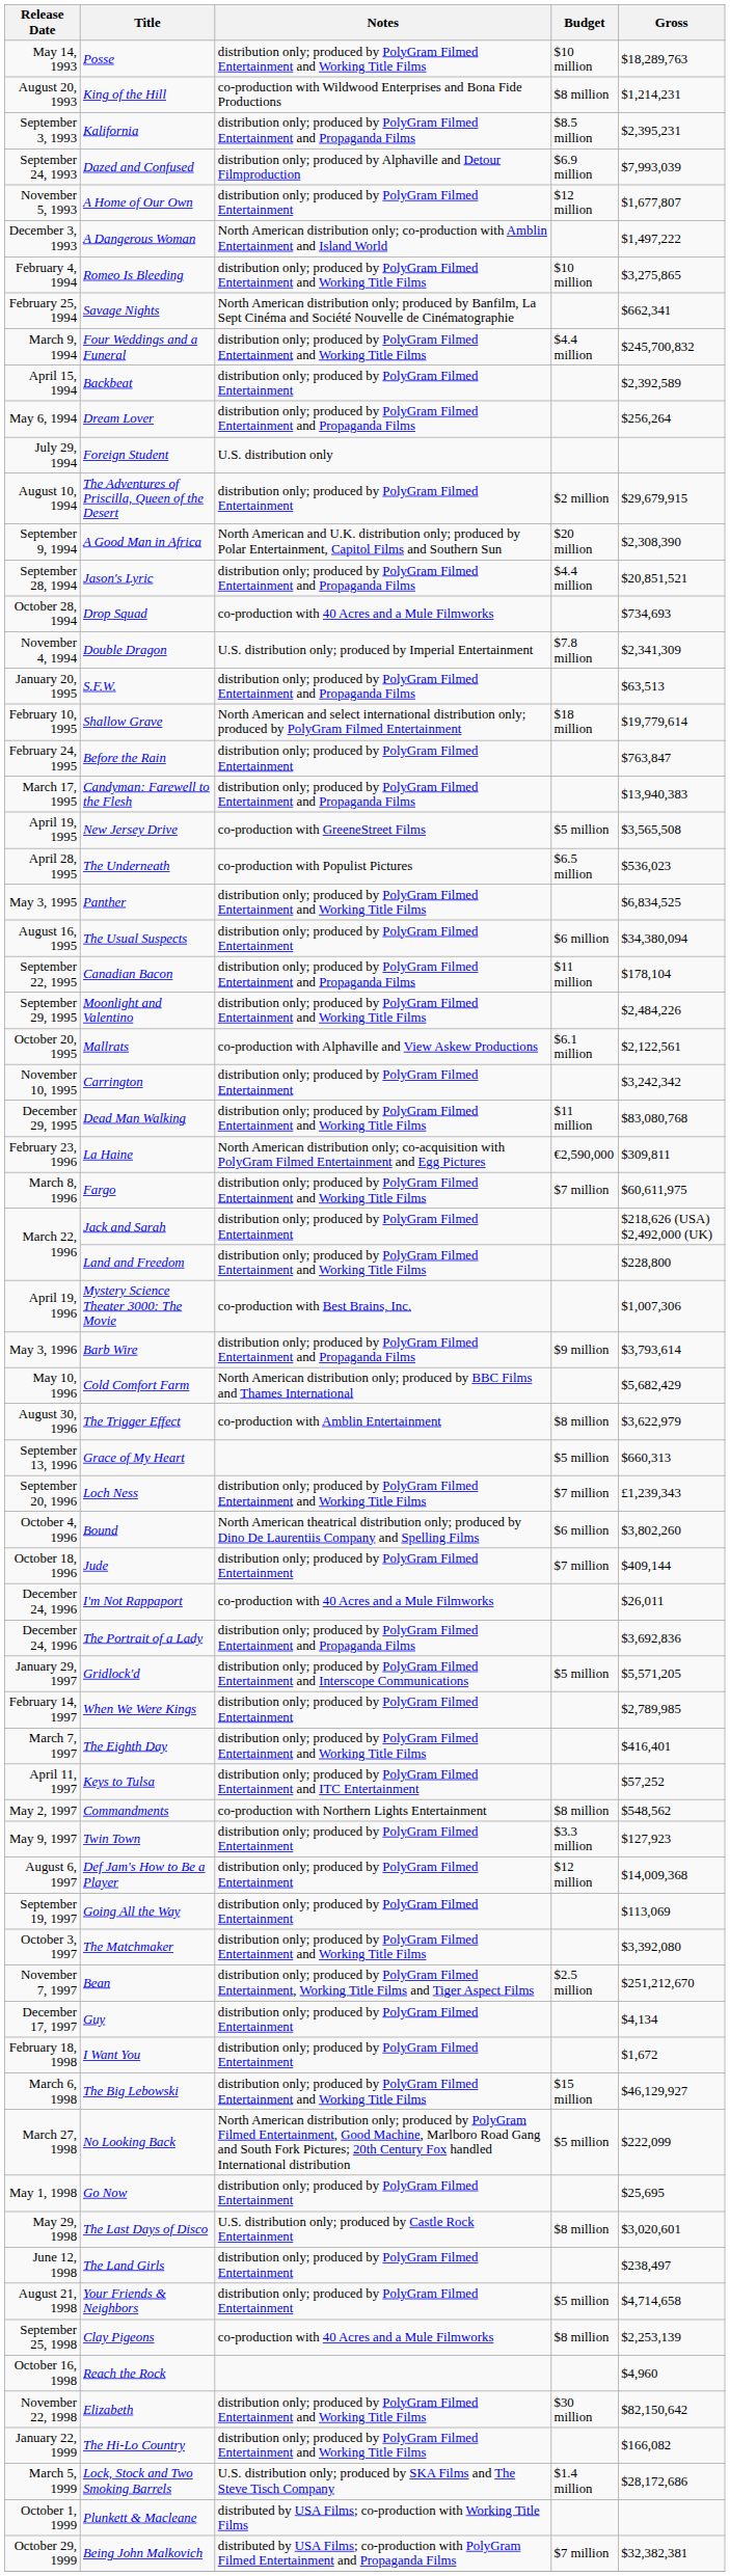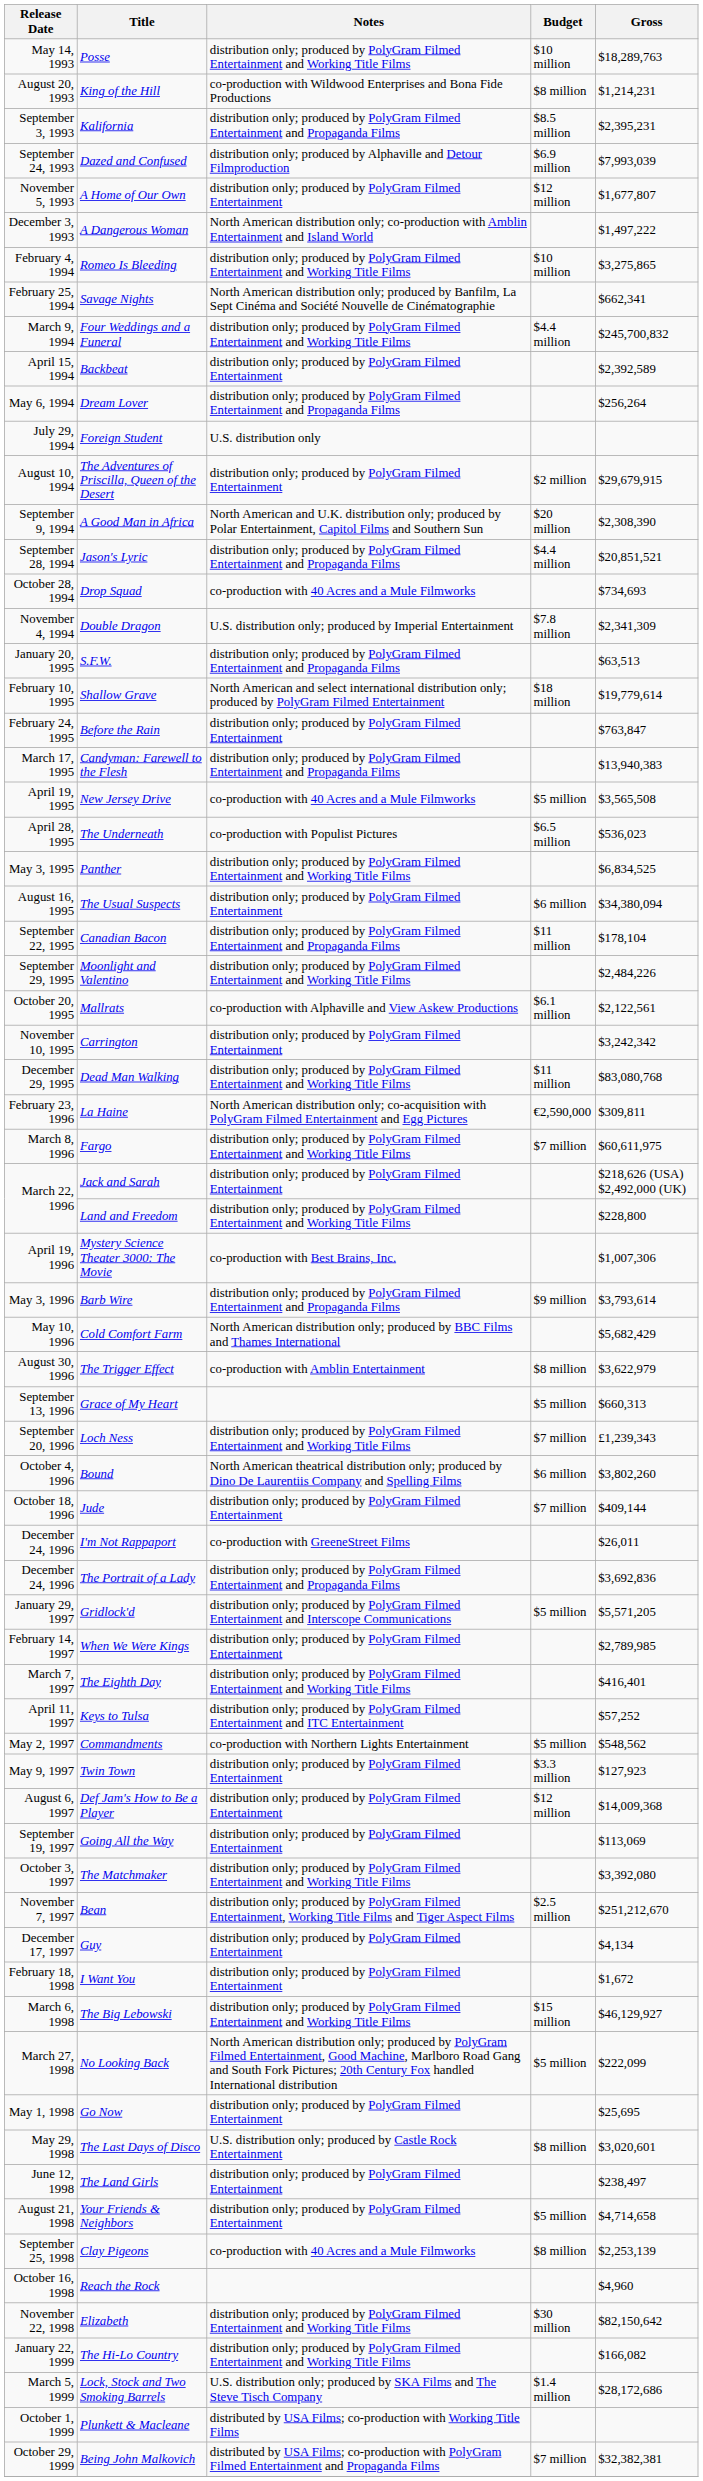New Jersey Drive | Notes: co-production with GreeneStreet Films -> co-production with 40 Acres and a Mule Filmworks
I'm Not Rappaport | Notes: co-production with 40 Acres and a Mule Filmworks -> co-production with GreeneStreet Films
Commandments | Budget: $8 million -> $5 million
